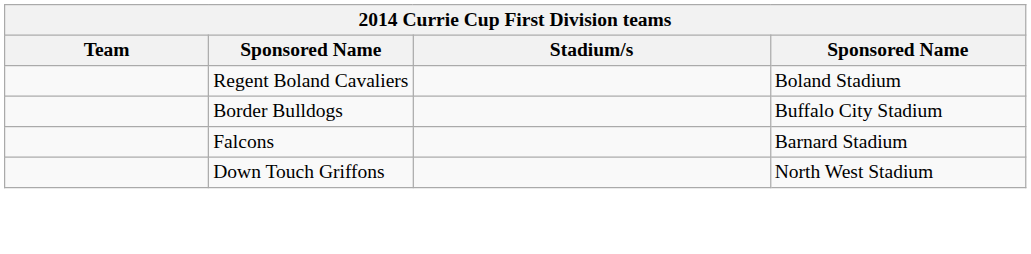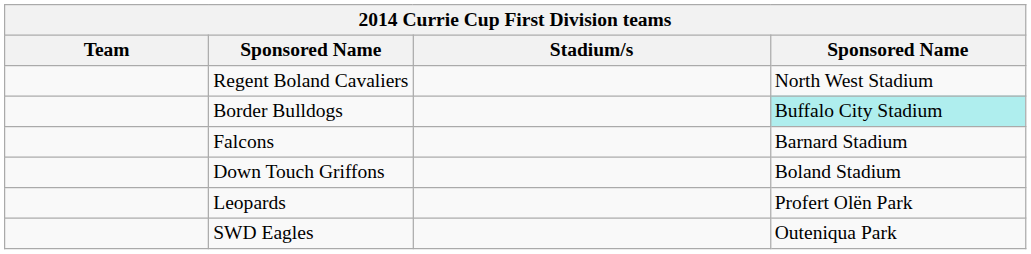Regent Boland Cavaliers | column 4: Boland Stadium -> North West Stadium
Border Bulldogs | column 4: no background -> paleturquoise background
Down Touch Griffons | column 4: North West Stadium -> Boland Stadium
+ row: Leopards | Profert Olën Park
+ row: SWD Eagles | Outeniqua Park
